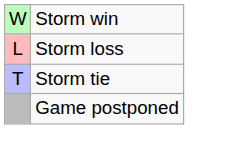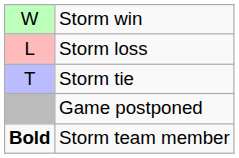+ row: Bold | Storm team member
